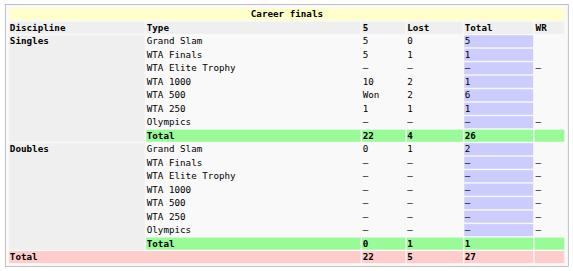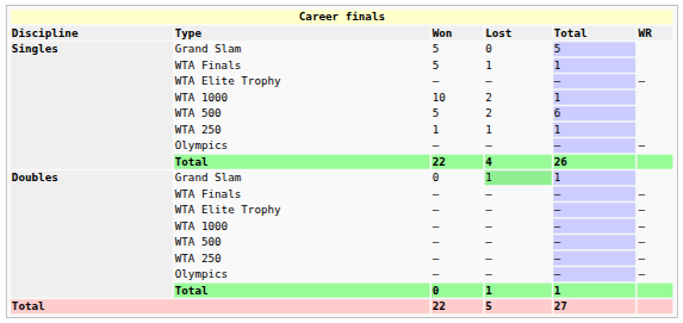Type | column 3: 5 -> Won
Singles / WTA 500 | column 3: Won -> 5
Doubles / Grand Slam | column 4: no background -> lightgreen background
Doubles / Grand Slam | column 5: 2 -> 1
